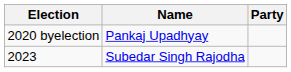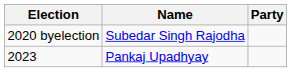2020 byelection | Name: Pankaj Upadhyay -> Subedar Singh Rajodha
2023 | Name: Subedar Singh Rajodha -> Pankaj Upadhyay
